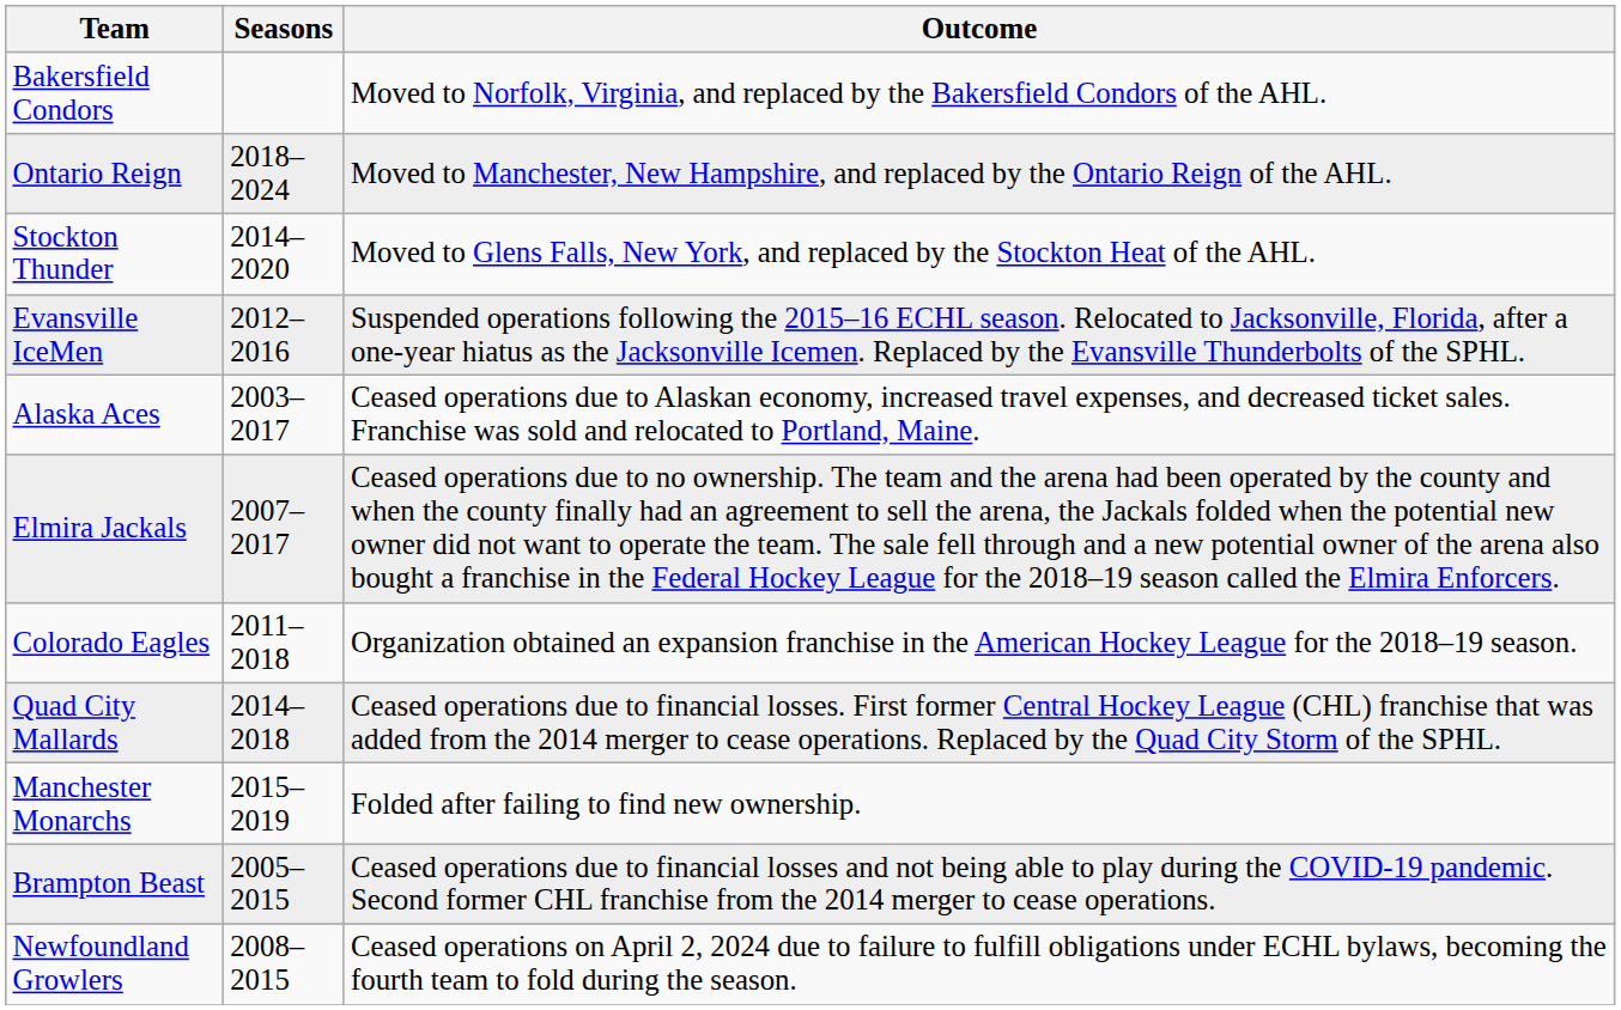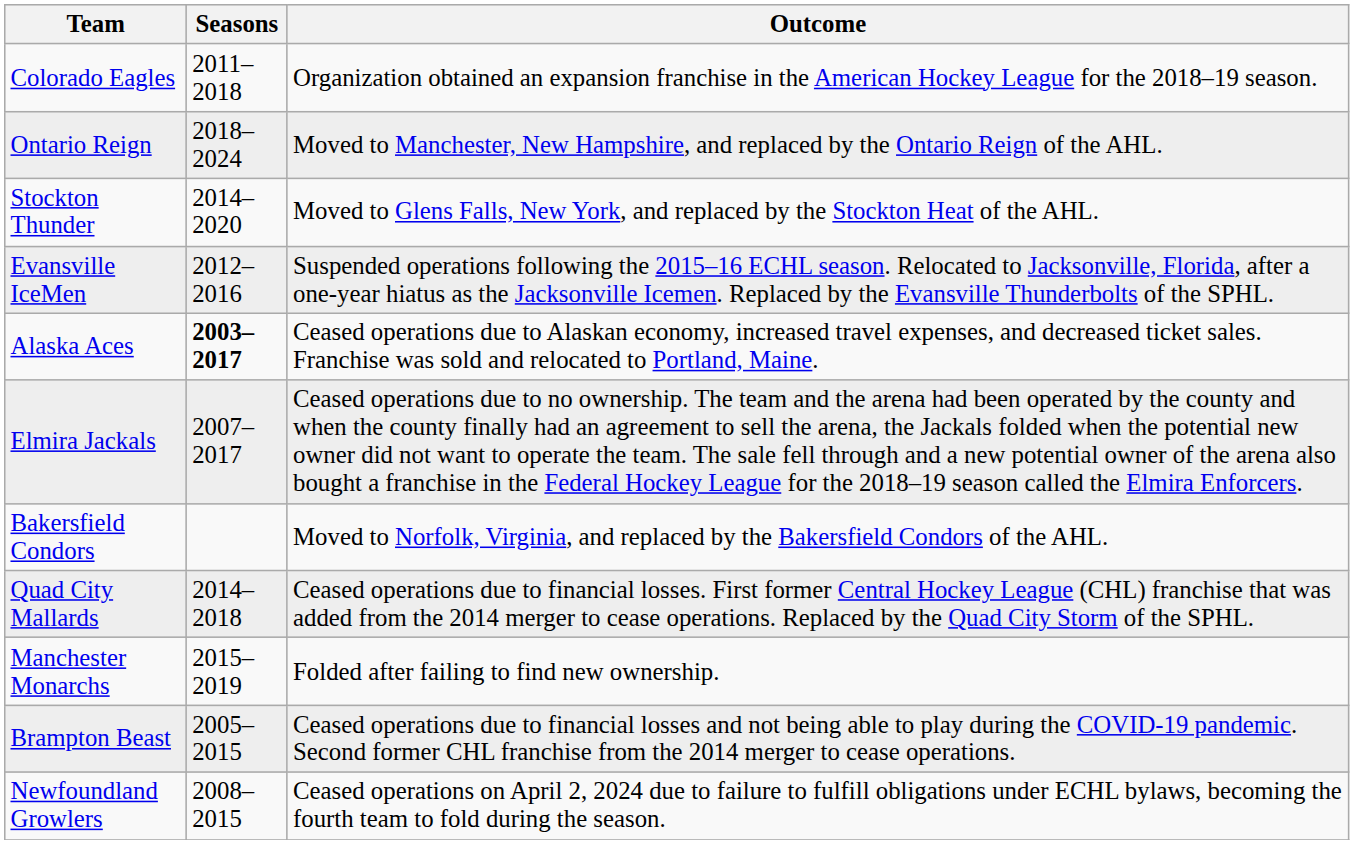rows swapped: Bakersfield Condors <-> Colorado Eagles
Alaska Aces | Seasons: normal -> bold
